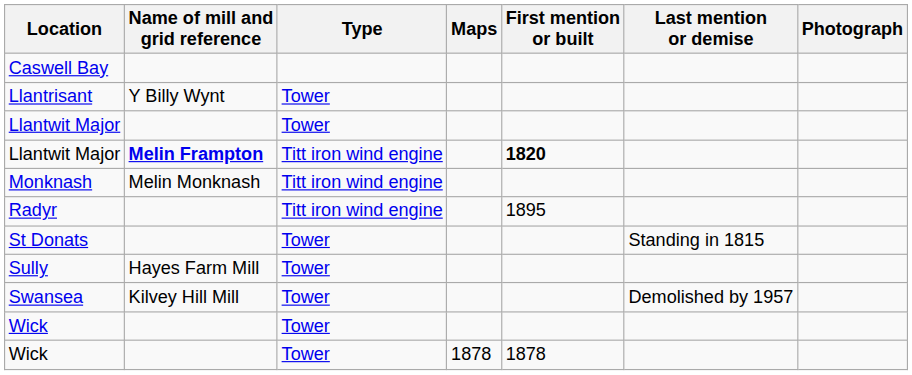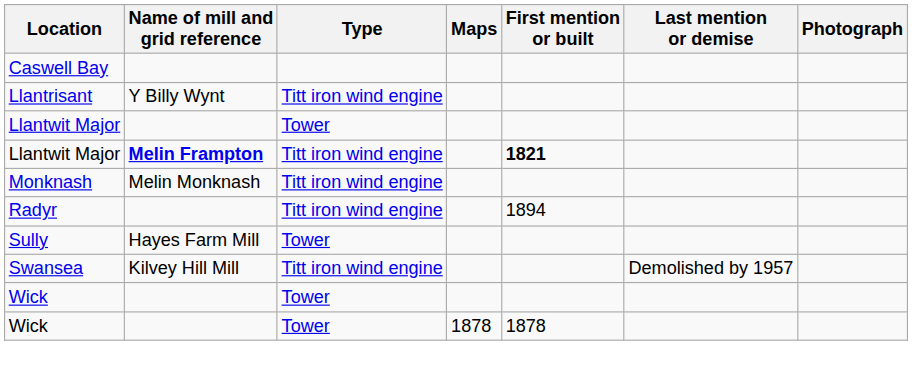Llantrisant | Type: Tower -> Titt iron wind engine
Llantwit Major / Melin Frampton | First mention or built: 1820 -> 1821
Radyr | First mention or built: 1895 -> 1894
- row: St Donats | Tower | Standing in 1815
Swansea | Type: Tower -> Titt iron wind engine
